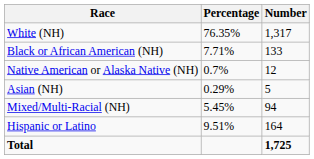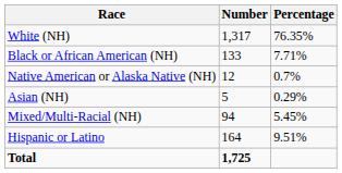columns swapped: Number <-> Percentage
